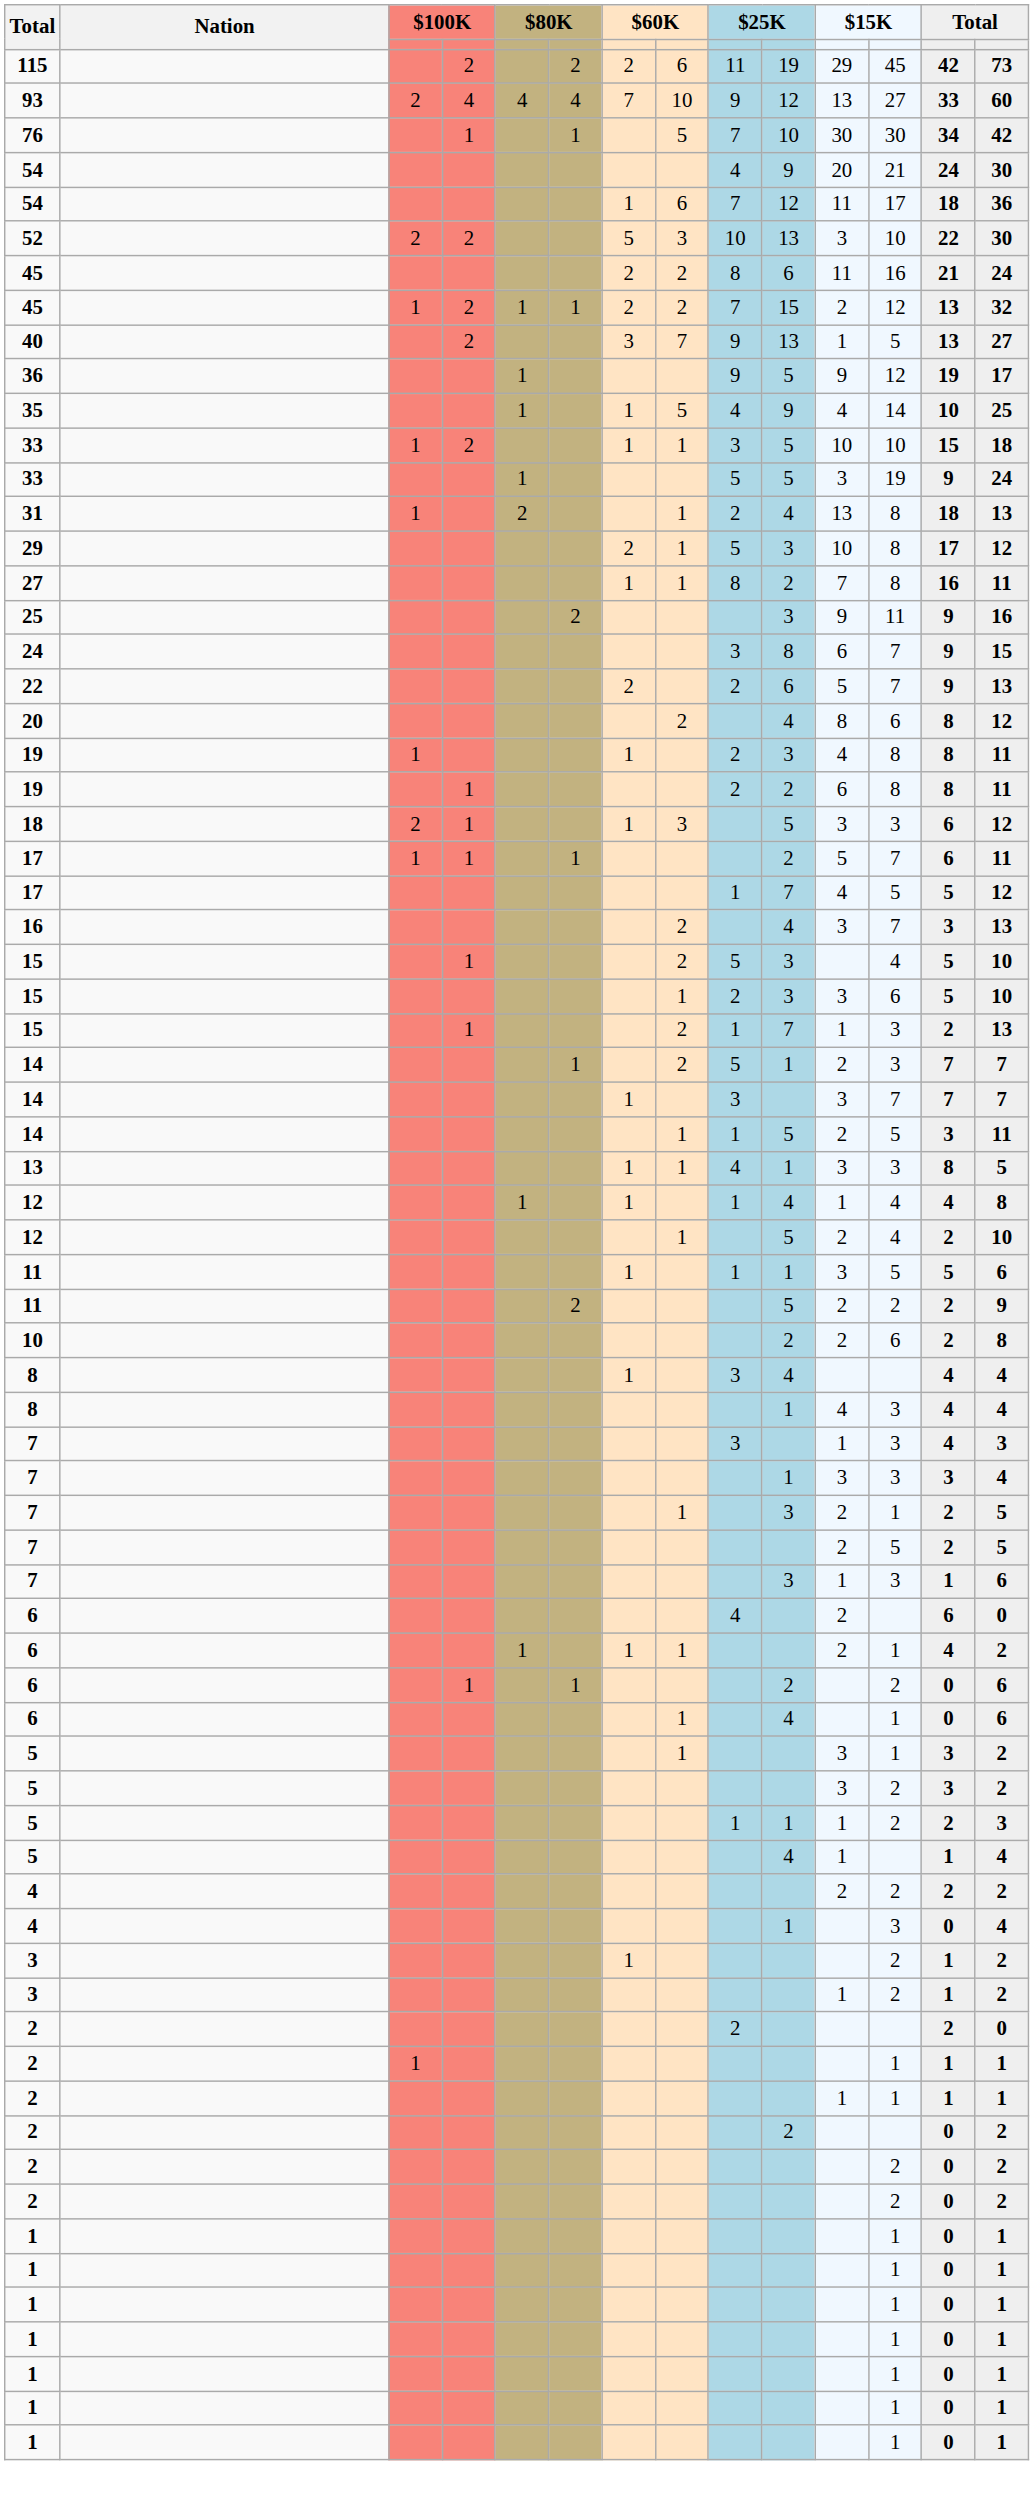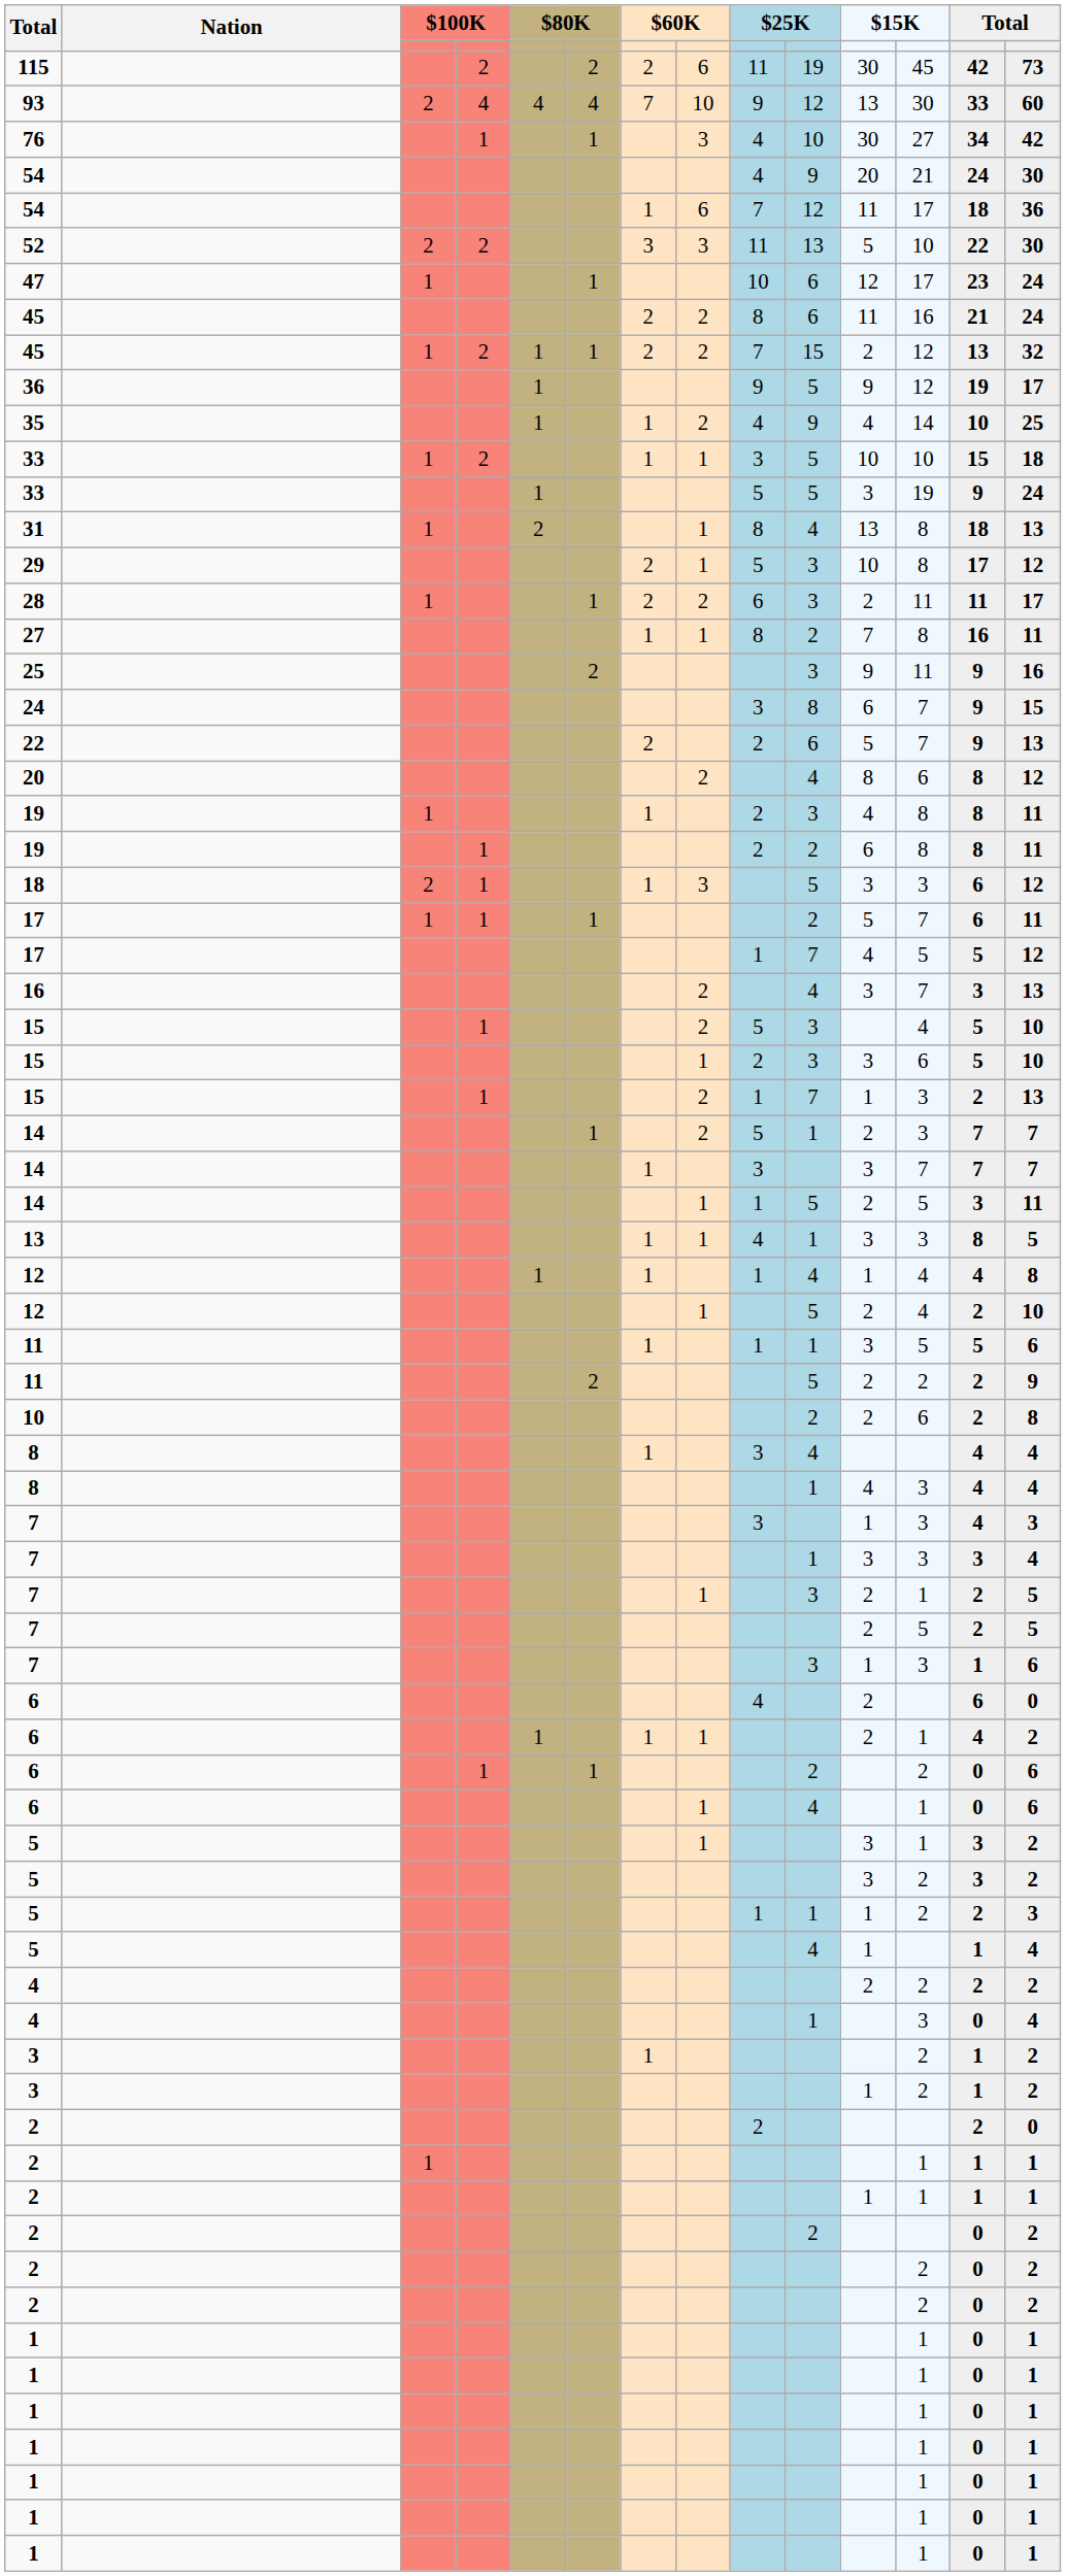115 | column 11: 29 -> 30
93 | column 12: 27 -> 30
76 | column 8: 5 -> 3
76 | column 9: 7 -> 4
76 | column 12: 30 -> 27
52 | column 7: 5 -> 3
52 | column 9: 10 -> 11
52 | column 11: 3 -> 5
+ row: 47 | 1 | 1 | 10 | 6 | 12 | 17 | 23 | 24
- row: 40 | 2 | 3 | 7 | 9 | 13 | 1 | 5 | 13 | 27
35 | column 8: 5 -> 2
31 | column 9: 2 -> 8
+ row: 28 | 1 | 1 | 2 | 2 | 6 | 3 | 2 | 11 | 11 | 17
